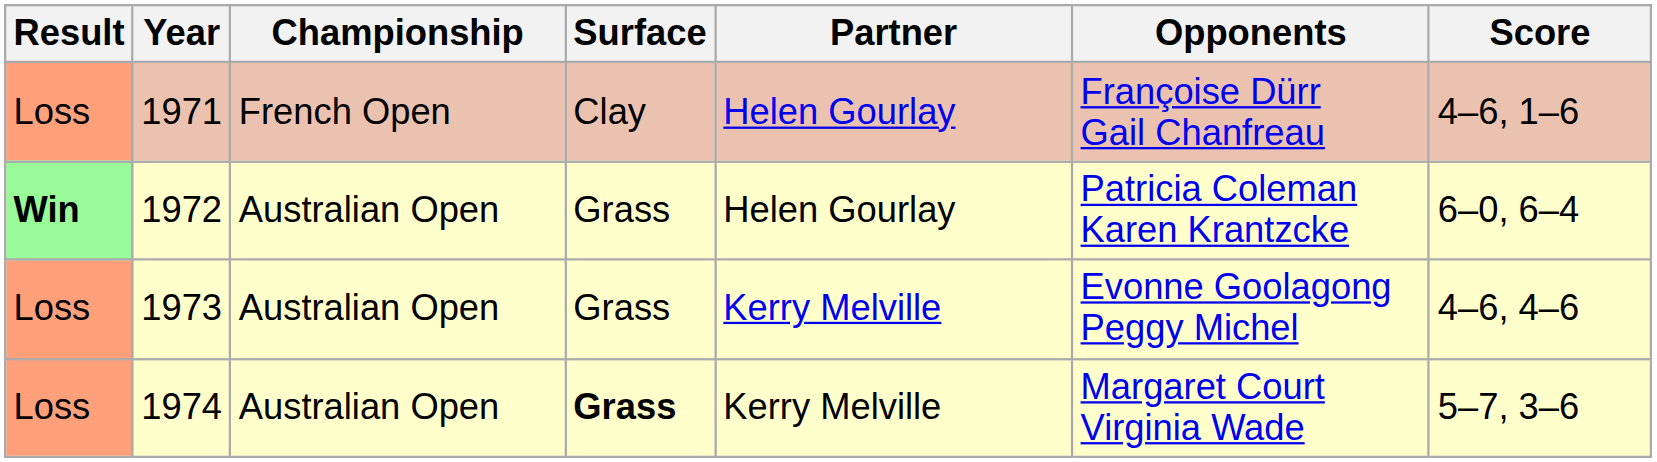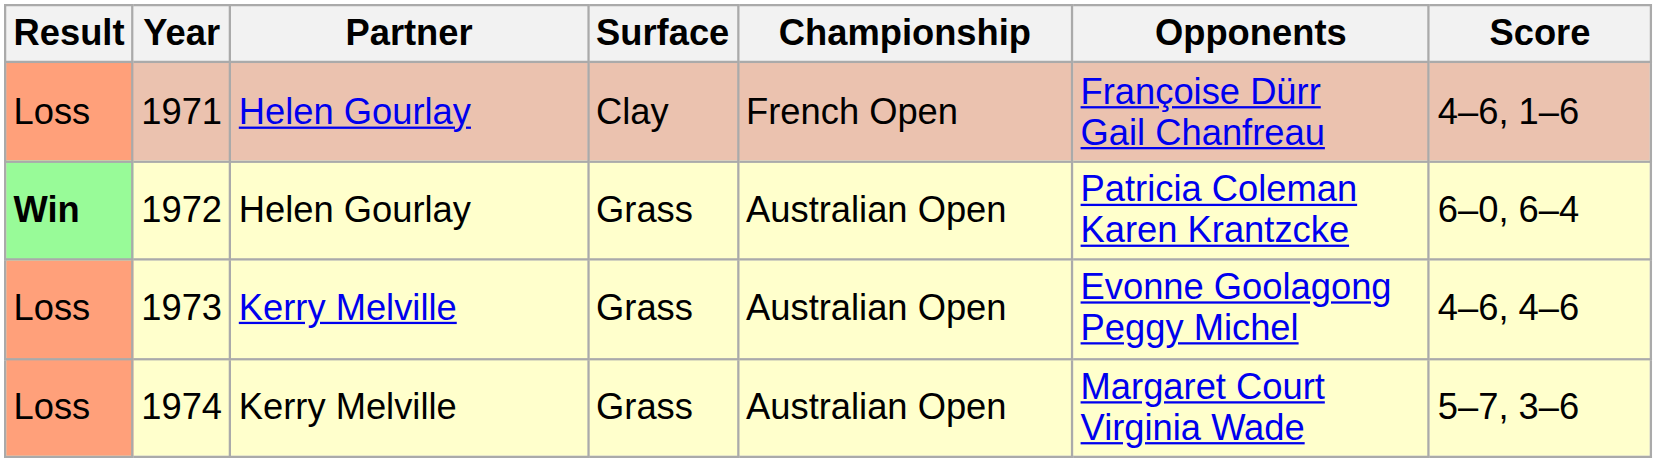columns swapped: Championship <-> Partner
1974 | Surface: bold -> normal
